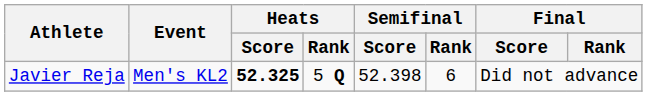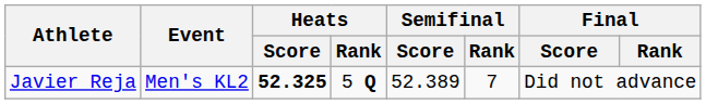Javier Reja | Semifinal / Score: 52.398 -> 52.389
Javier Reja | Semifinal / Rank: 6 -> 7
